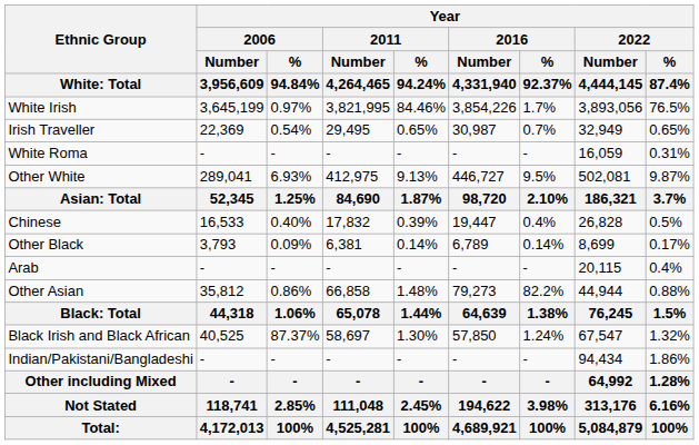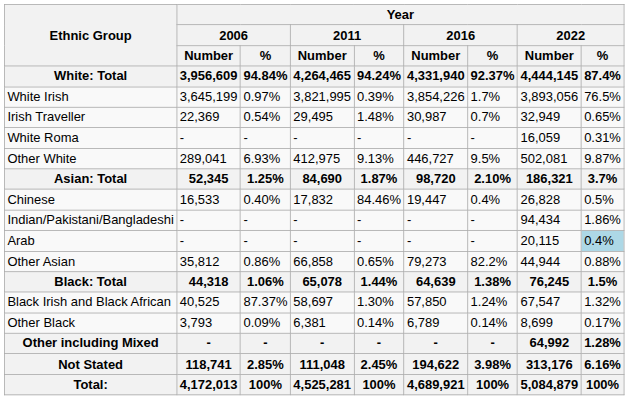White Irish | Year / 2011 / % / 94.24%: 84.46% -> 0.39%
Irish Traveller | Year / 2011 / % / 94.24%: 0.65% -> 1.48%
Chinese | Year / 2011 / % / 94.24%: 0.39% -> 84.46%
rows swapped: Indian/Pakistani/Bangladeshi <-> Other Black
Arab | Year / 2022 / % / 87.4%: no background -> lightblue background
Other Asian | Year / 2011 / % / 94.24%: 1.48% -> 0.65%
